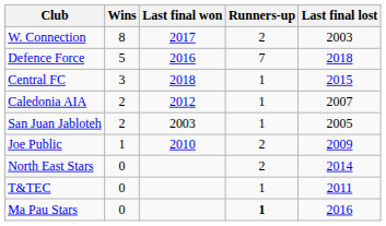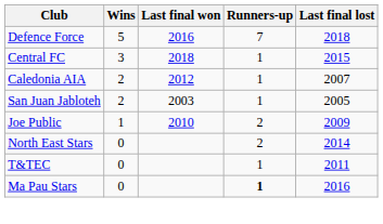- row: W. Connection | 8 | 2017 | 2 | 2003
